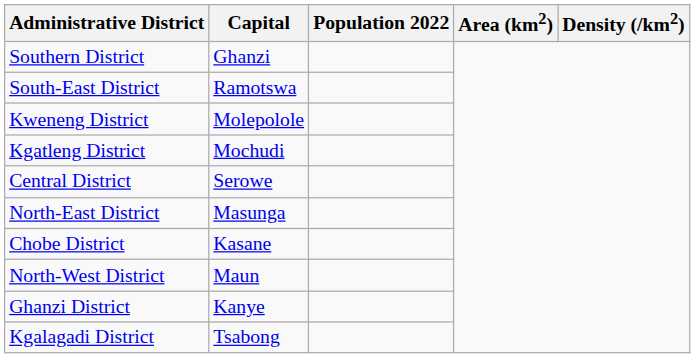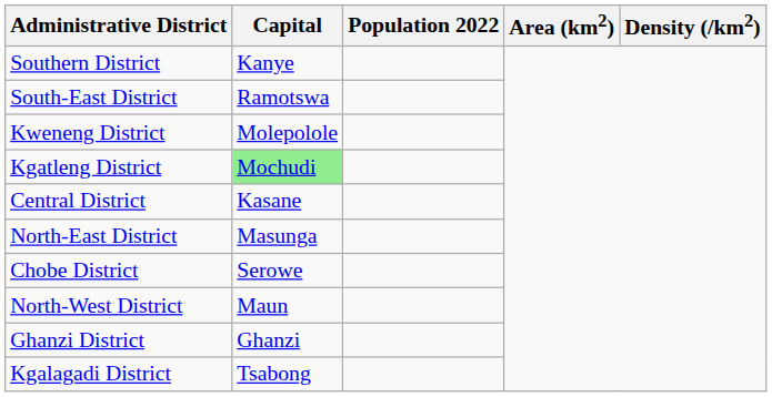Southern District | Capital: Ghanzi -> Kanye
Kgatleng District | Capital: no background -> lightgreen background
Central District | Capital: Serowe -> Kasane
Chobe District | Capital: Kasane -> Serowe
Ghanzi District | Capital: Kanye -> Ghanzi
